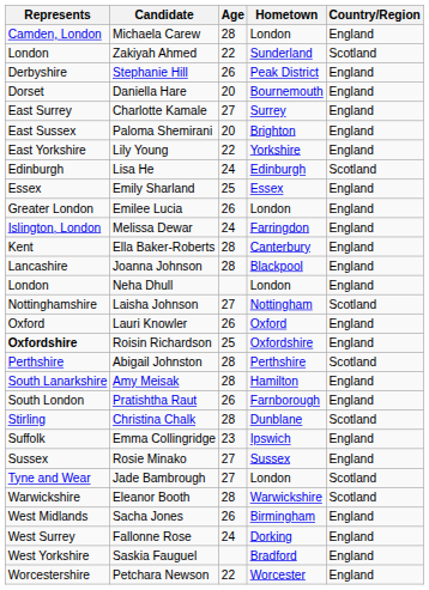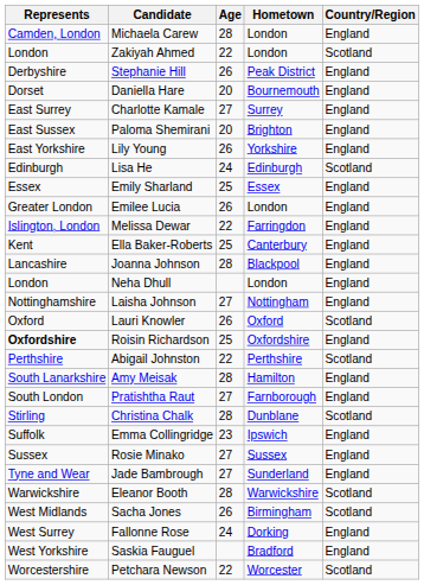Zakiyah Ahmed | Hometown: Sunderland -> London
Lily Young | Age: 22 -> 26
Melissa Dewar | Age: 24 -> 22
Ella Baker-Roberts | Age: 28 -> 25
Laisha Johnson | Country/Region: Scotland -> England
Lauri Knowler | Country/Region: England -> Scotland
Abigail Johnston | Age: 28 -> 22
Pratishtha Raut | Age: 26 -> 27
Jade Bambrough | Hometown: London -> Sunderland
Jade Bambrough | Country/Region: Scotland -> England
Sacha Jones | Country/Region: England -> Scotland
Petchara Newson | Country/Region: England -> Scotland
